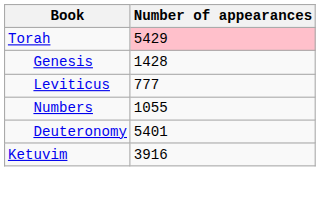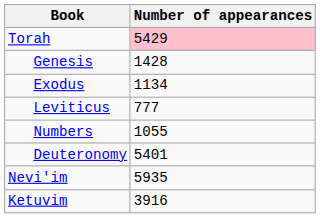+ row: Exodus | 1134
+ row: Nevi'im | 5935
